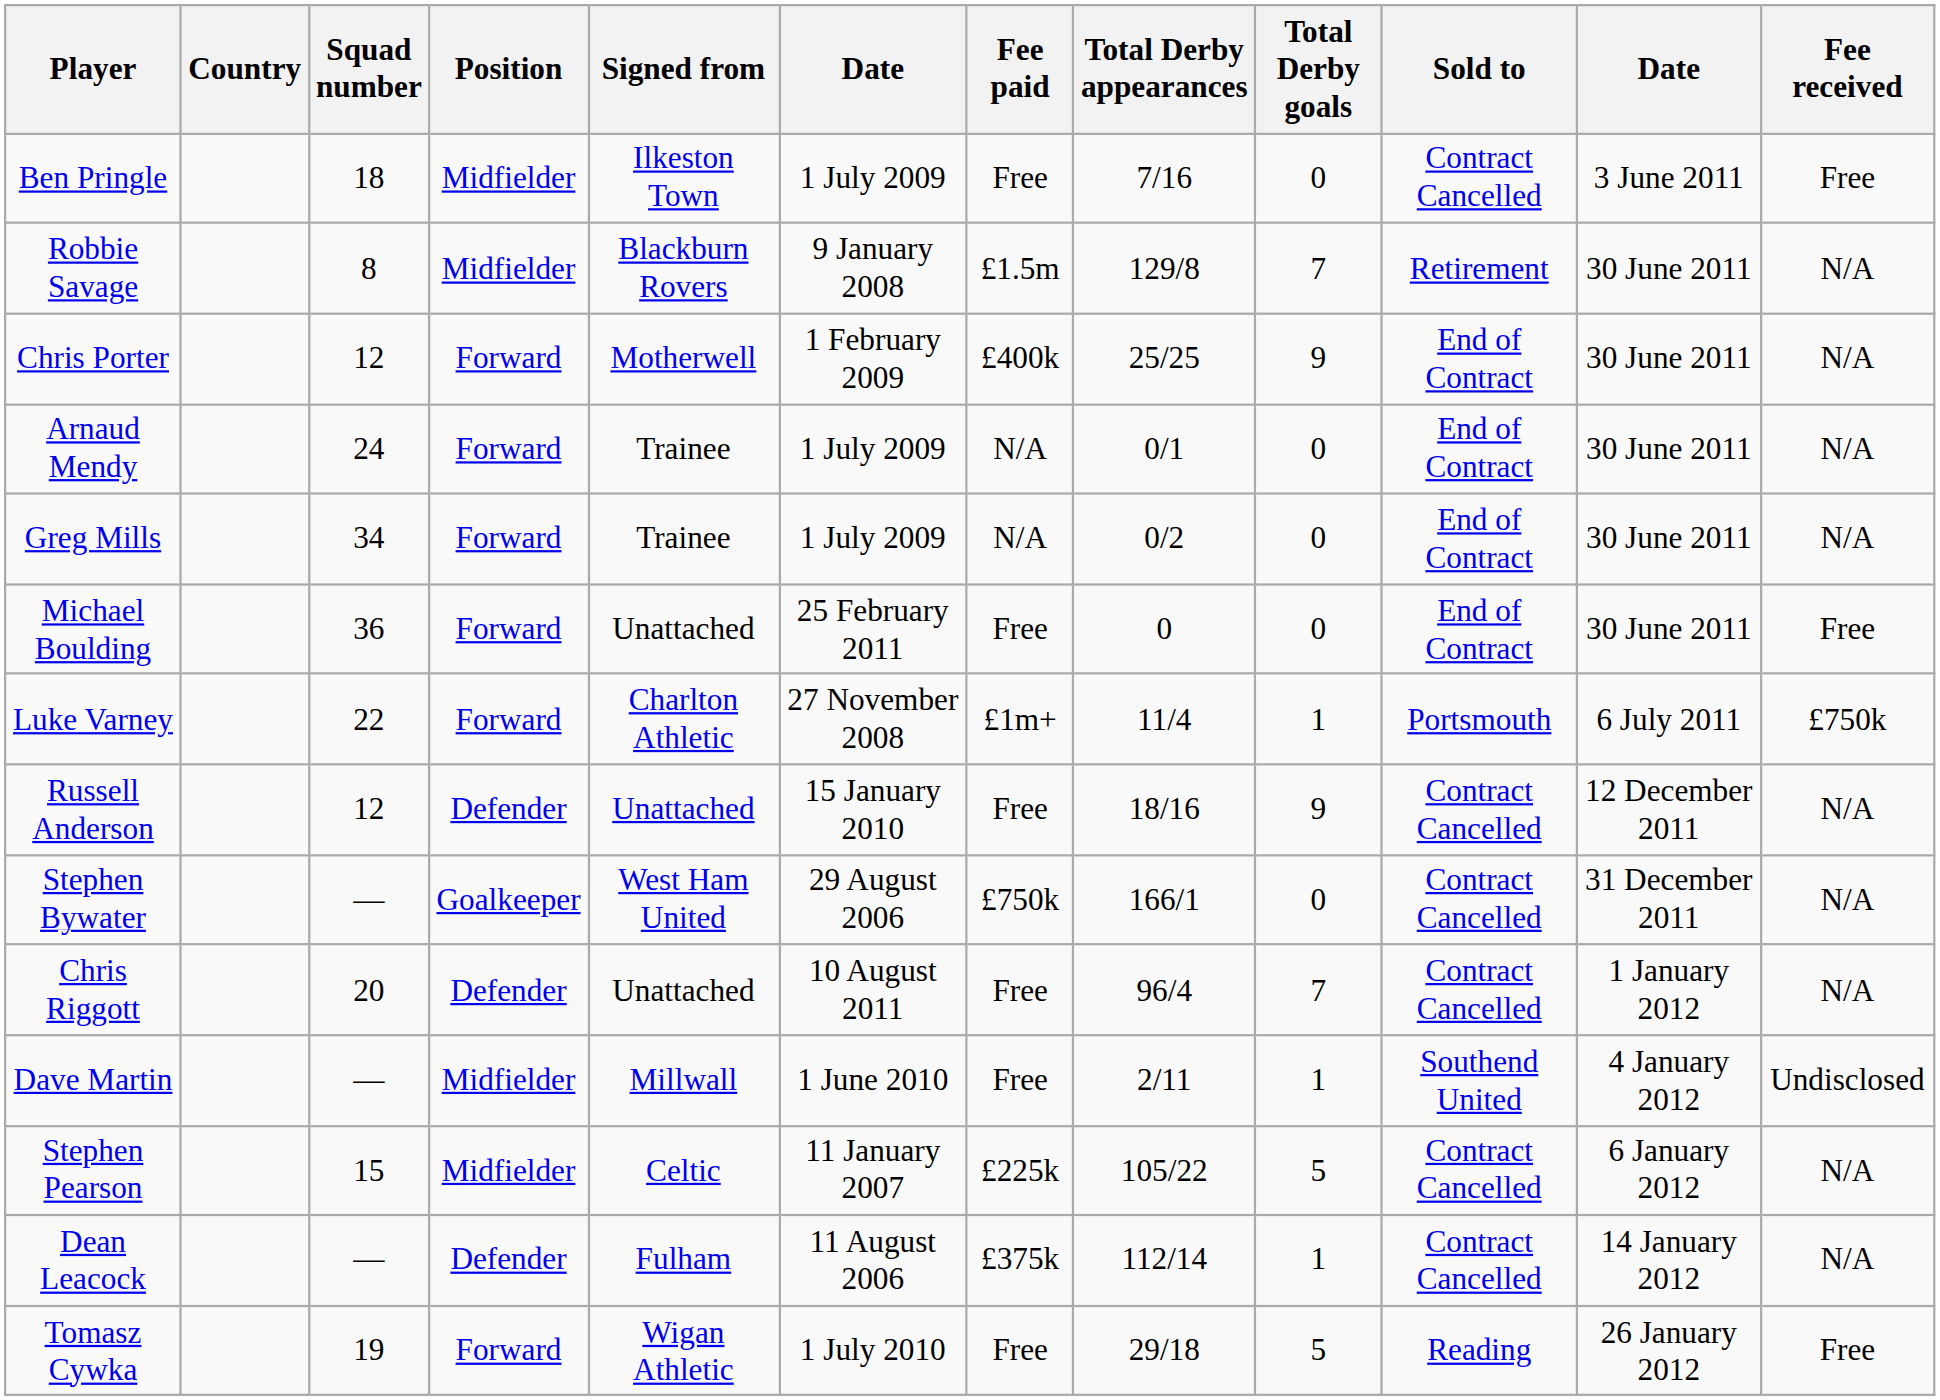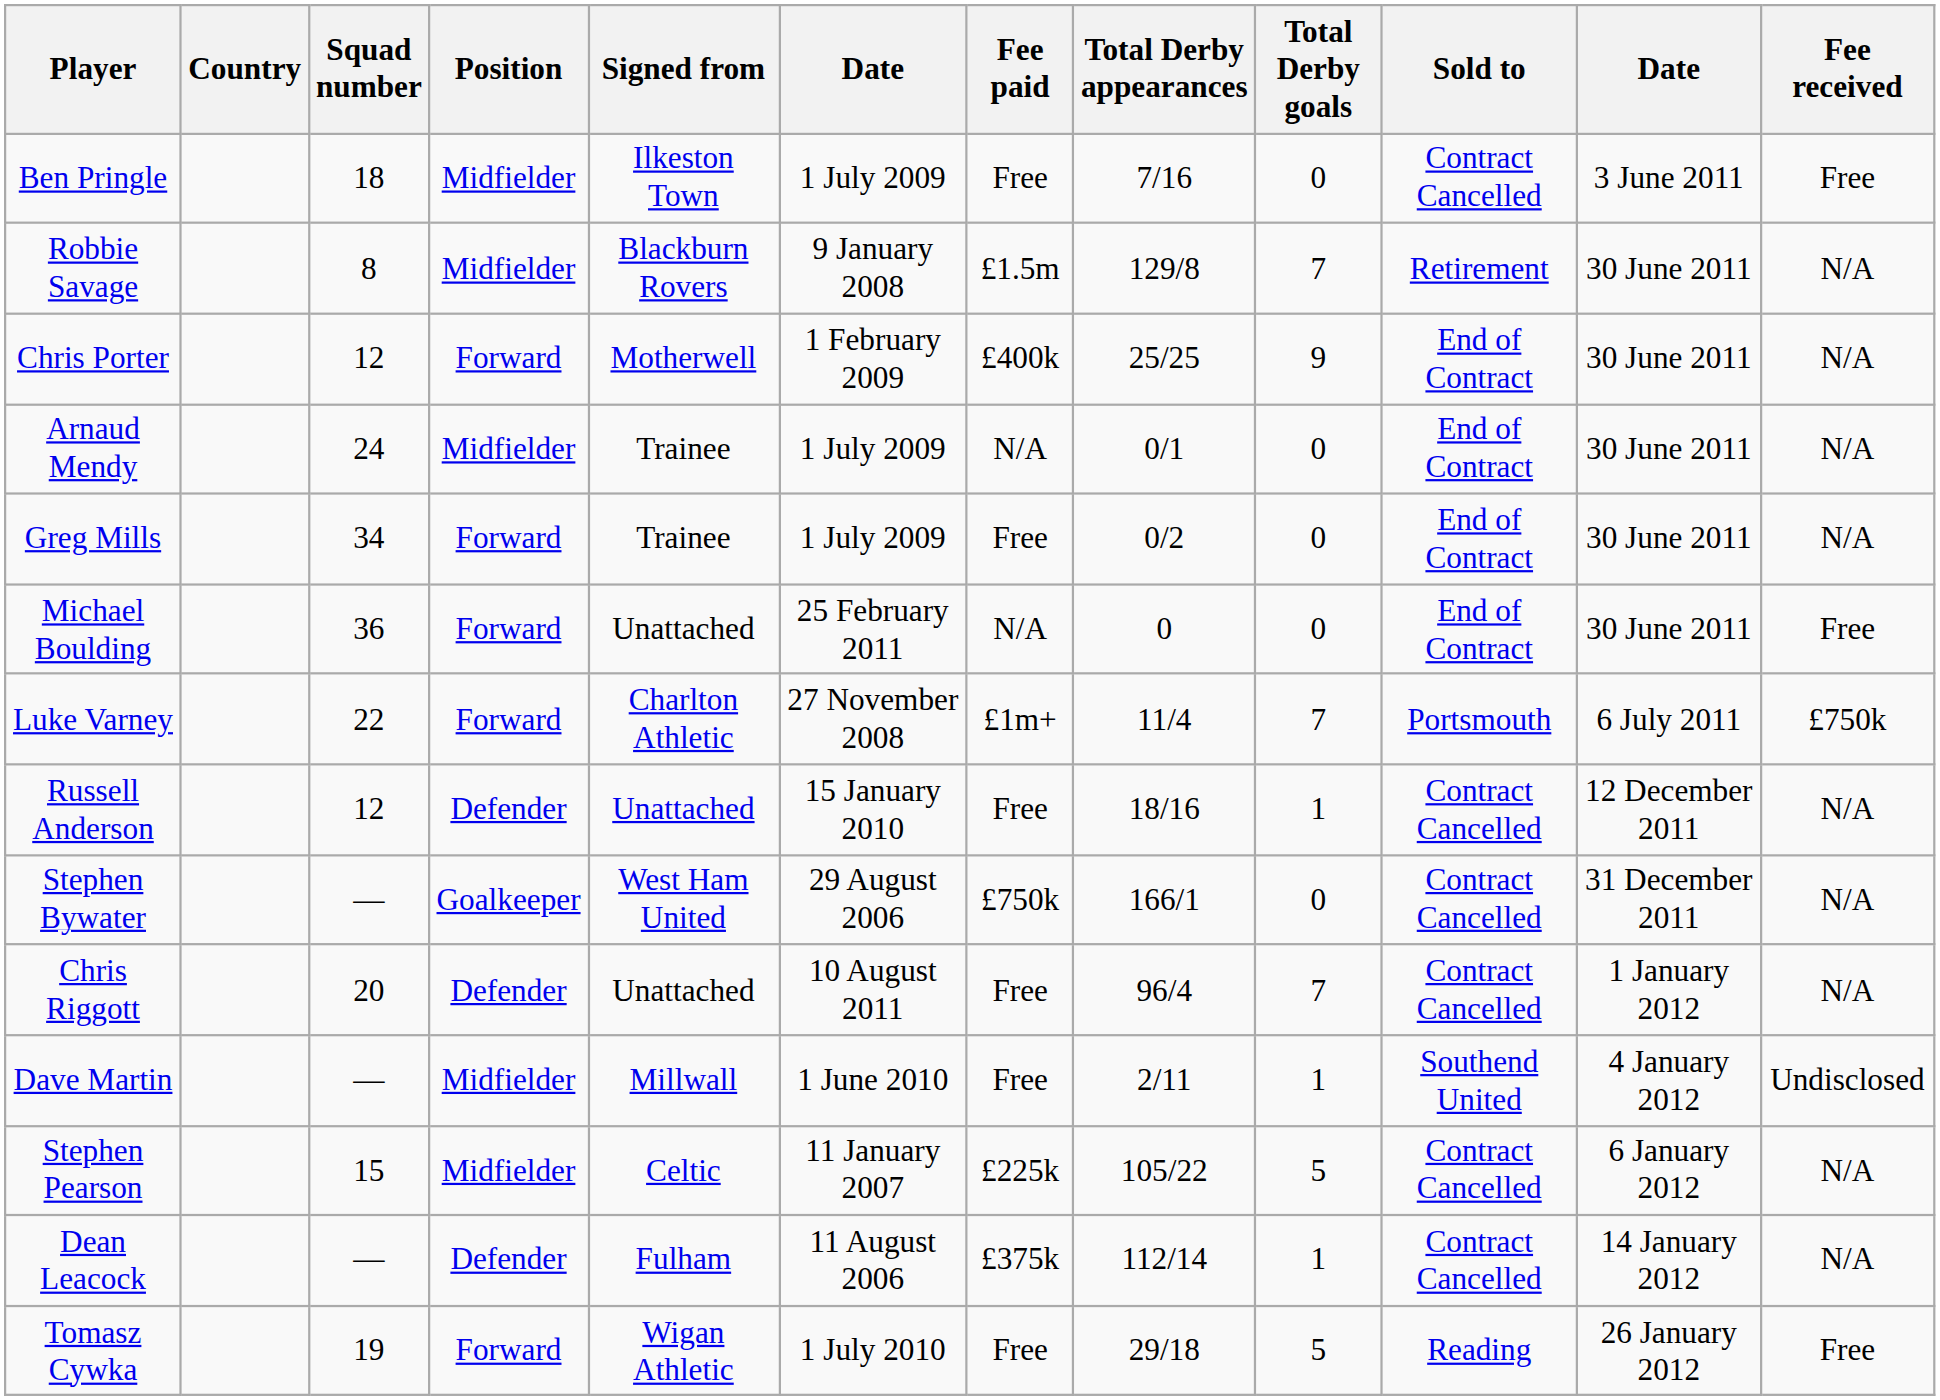Arnaud Mendy | Position: Forward -> Midfielder
Greg Mills | Fee paid: N/A -> Free
Michael Boulding | Fee paid: Free -> N/A
Luke Varney | Total Derby goals: 1 -> 7
Russell Anderson | Total Derby goals: 9 -> 1
